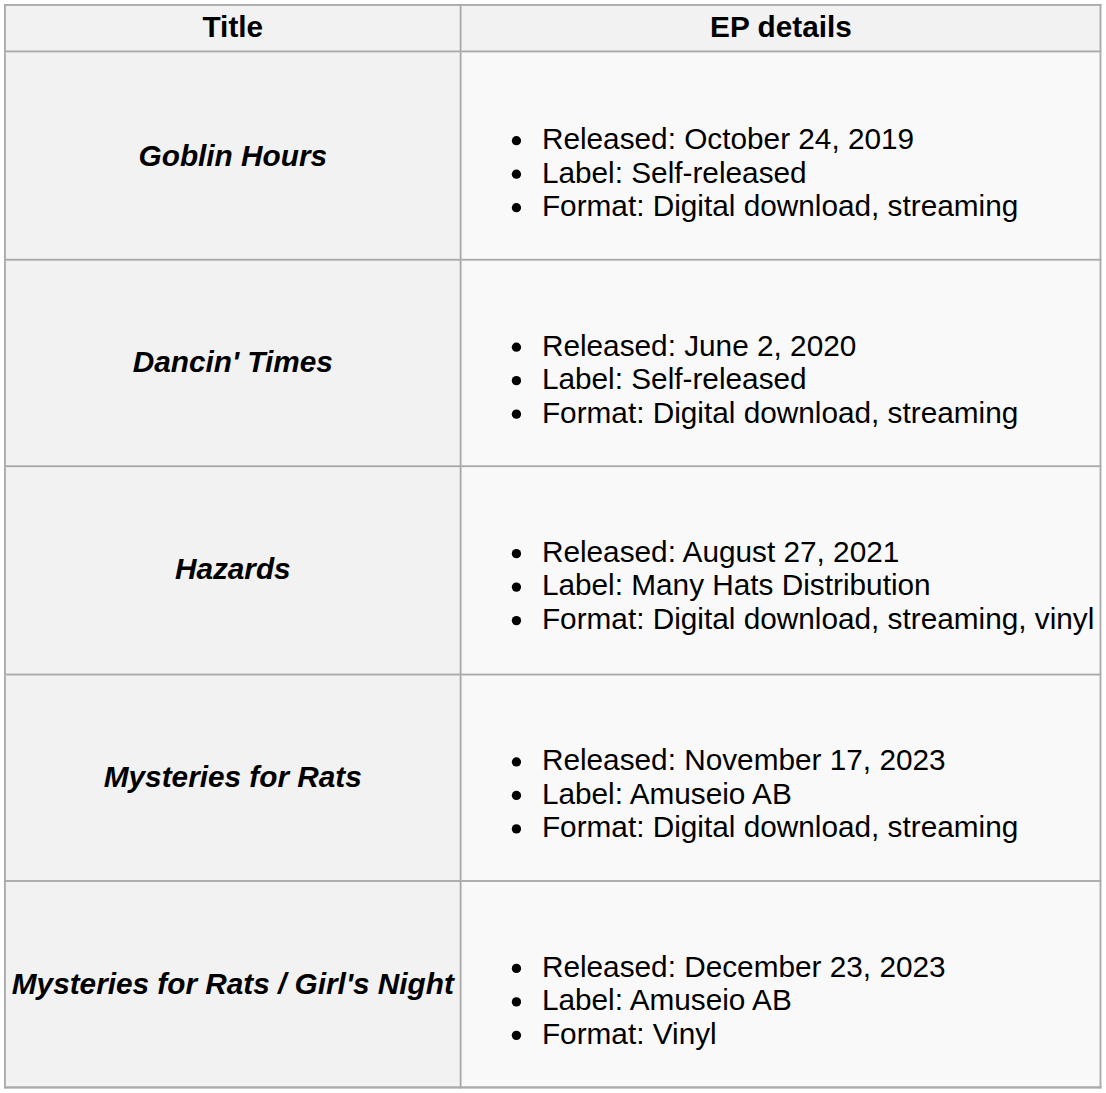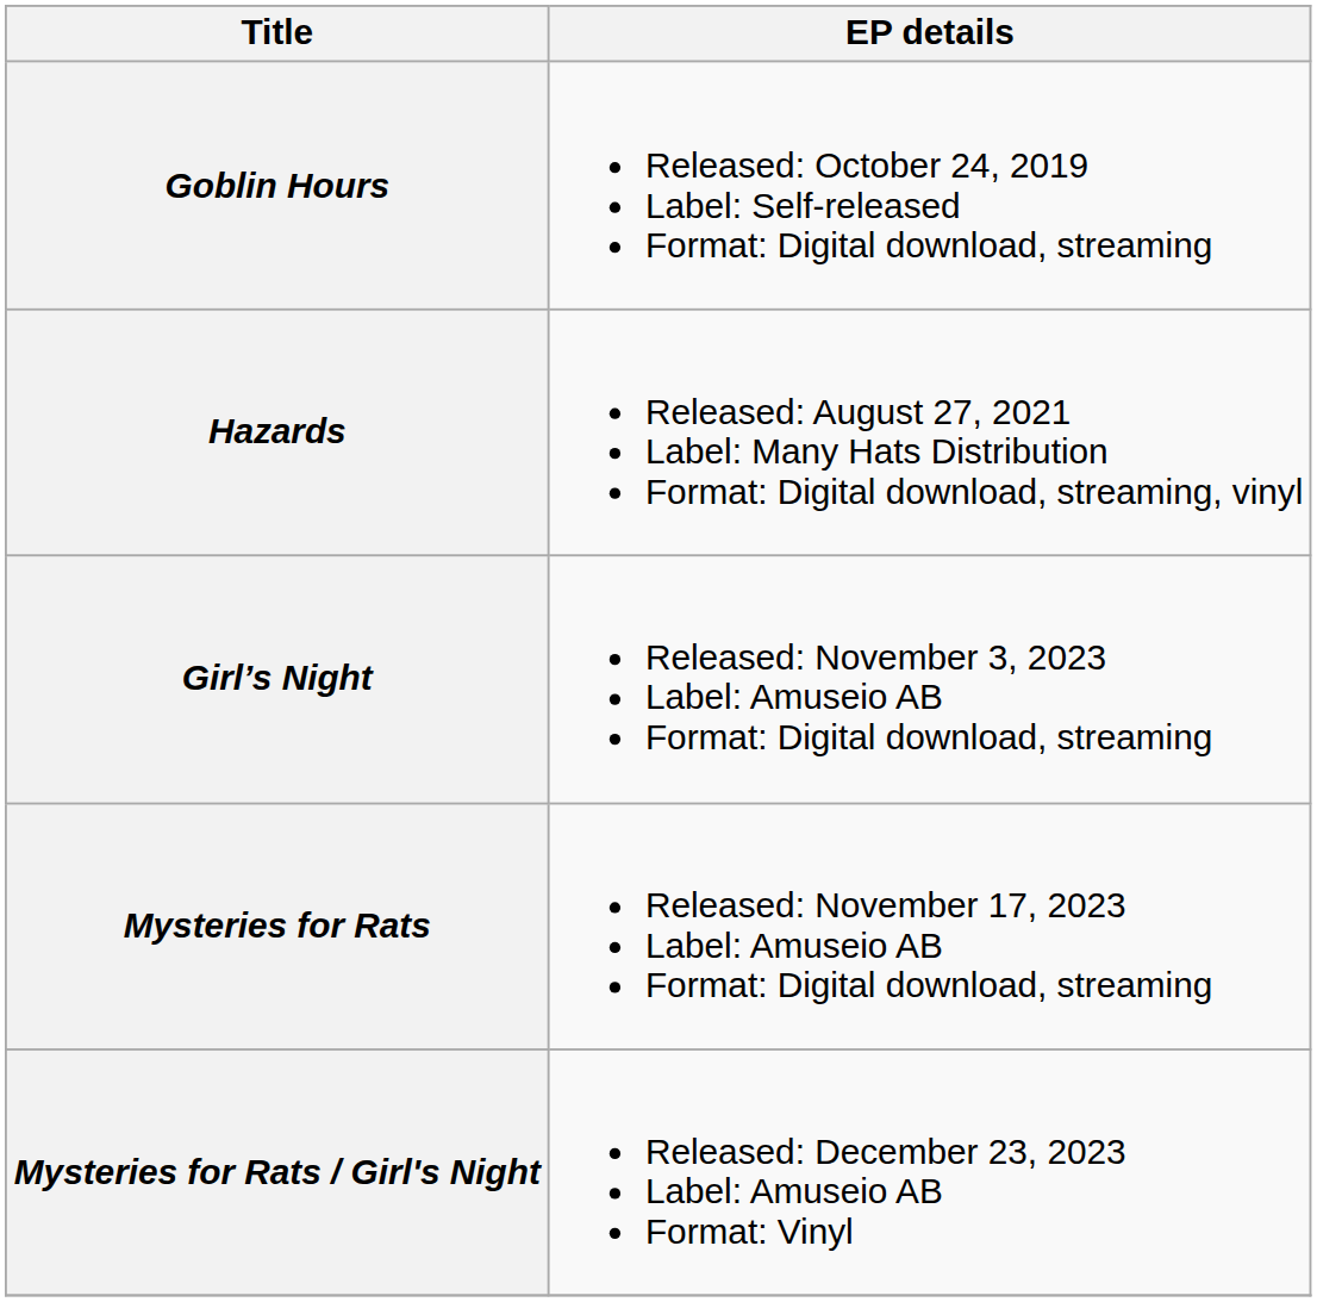- row: Dancin' Times | Released: June 2, 2020 Label: Self-released Format: Digital download, streaming
+ row: Girl’s Night | Released: November 3, 2023 Label: Amuseio AB Format: Digital download, streaming
